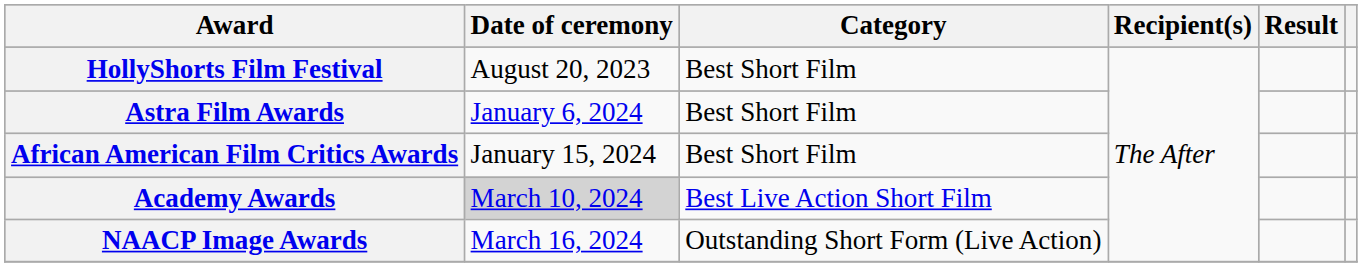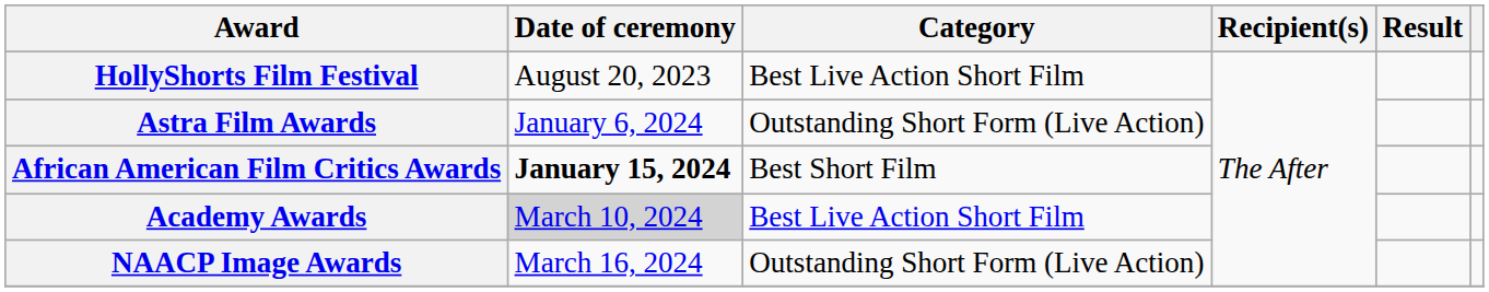HollyShorts Film Festival | Category: Best Short Film -> Best Live Action Short Film
Astra Film Awards | Category: Best Short Film -> Outstanding Short Form (Live Action)
African American Film Critics Awards | Date of ceremony: normal -> bold
